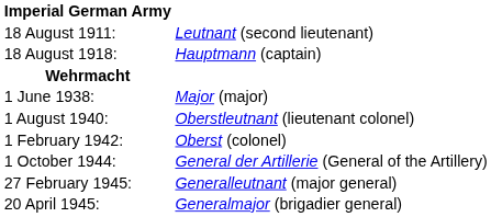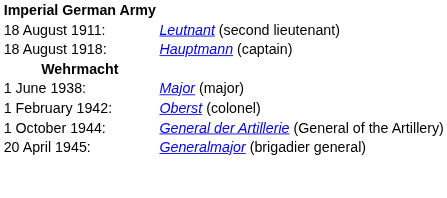- row: 1 August 1940: | Oberstleutnant (lieutenant colonel)
- row: 27 February 1945: | Generalleutnant (major general)
